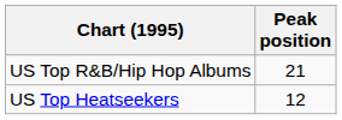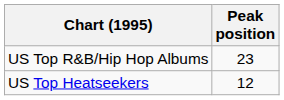US Top R&B/Hip Hop Albums | Peak position: 21 -> 23
